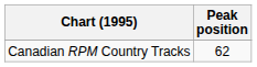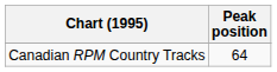Canadian RPM Country Tracks | Peak position: 62 -> 64
